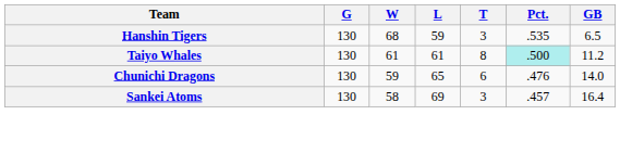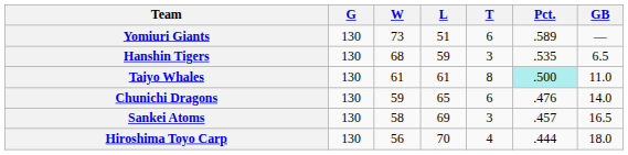+ row: Yomiuri Giants | 130 | 73 | 51 | 6 | .589 | —
Taiyo Whales | GB: 11.2 -> 11.0
Sankei Atoms | GB: 16.4 -> 16.5
+ row: Hiroshima Toyo Carp | 130 | 56 | 70 | 4 | .444 | 18.0
